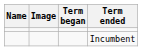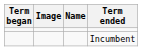columns swapped: Name <-> Term began
